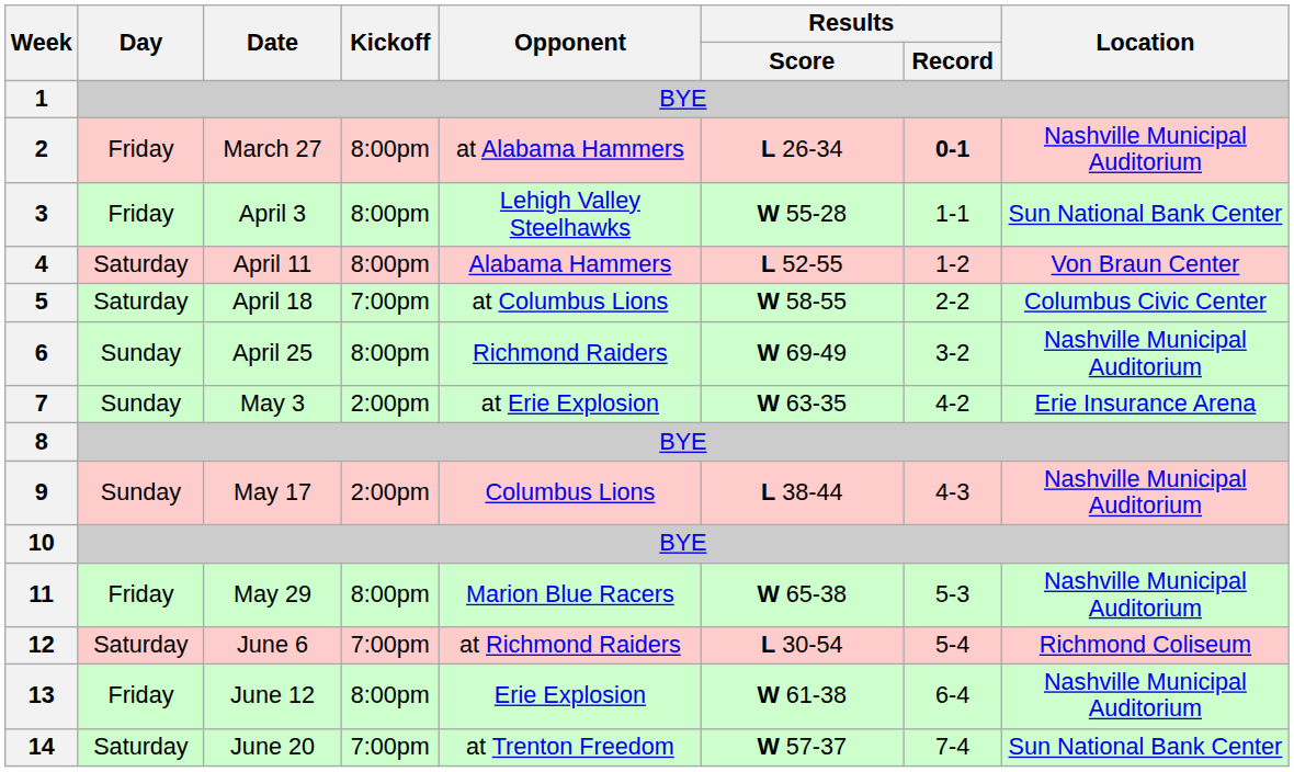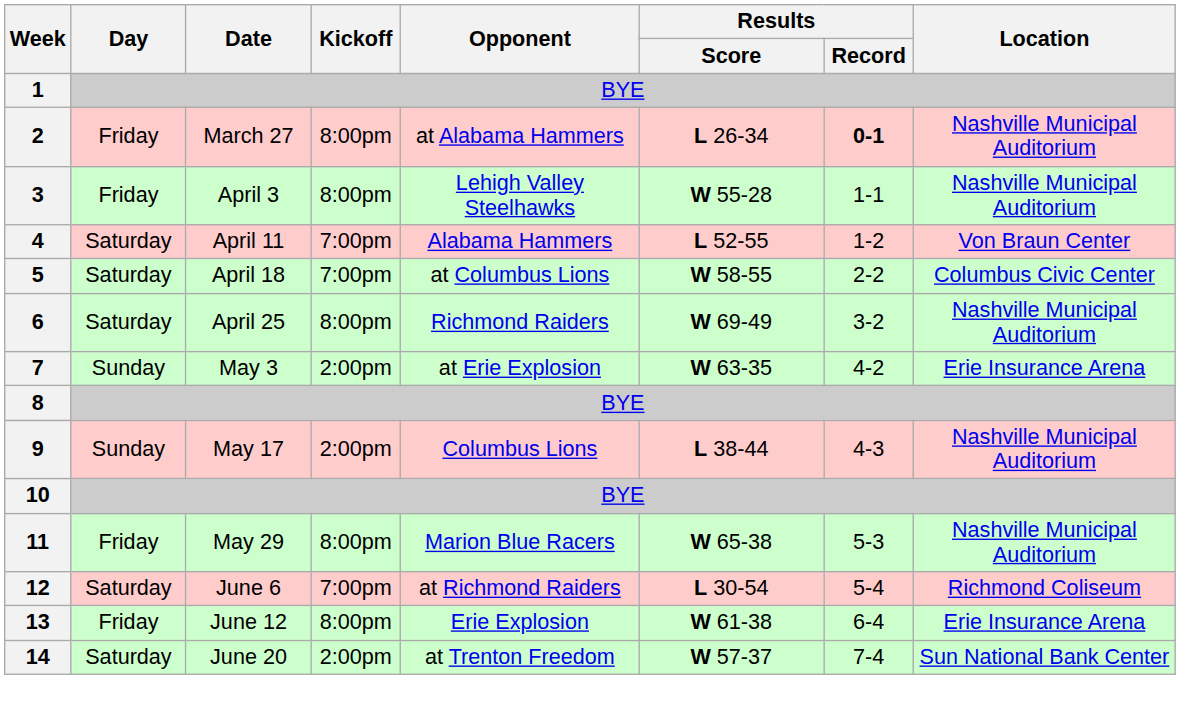3 | Location: Sun National Bank Center -> Nashville Municipal Auditorium
4 | Kickoff: 8:00pm -> 7:00pm
6 | Day: Sunday -> Saturday
13 | Location: Nashville Municipal Auditorium -> Erie Insurance Arena
14 | Kickoff: 7:00pm -> 2:00pm
